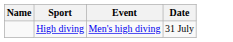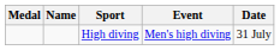+ column: Medal
